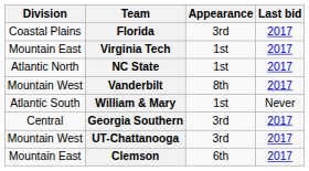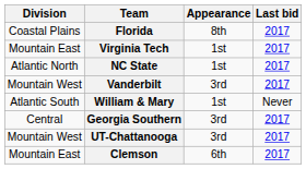Florida | Appearance: 3rd -> 8th
Vanderbilt | Appearance: 8th -> 3rd
